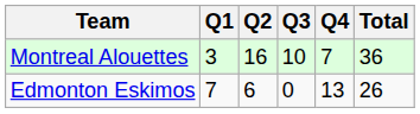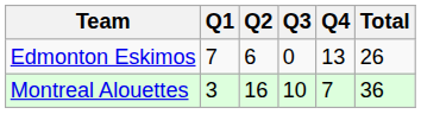rows swapped: Edmonton Eskimos <-> Montreal Alouettes
